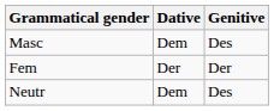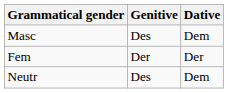columns swapped: Genitive <-> Dative
